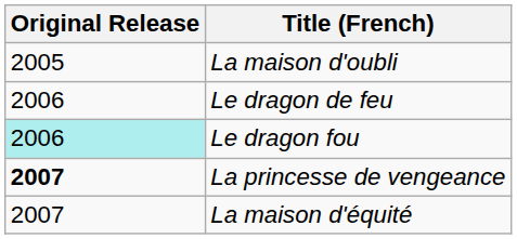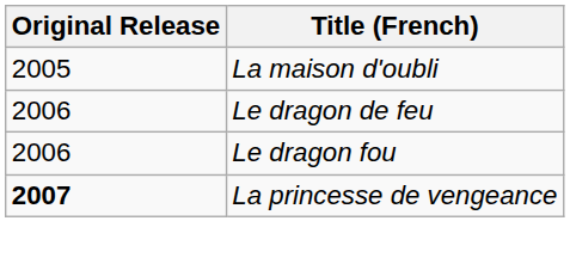Le dragon fou | Original Release: paleturquoise background -> no background
- row: 2007 | La maison d'équité
